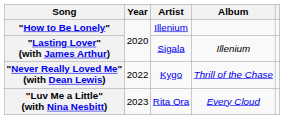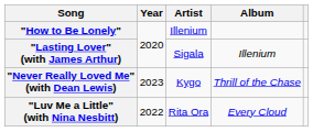"Never Really Loved Me" (with Dean Lewis) | Year: 2022 -> 2023
"Luv Me a Little" (with Nina Nesbitt) | Year: 2023 -> 2022
